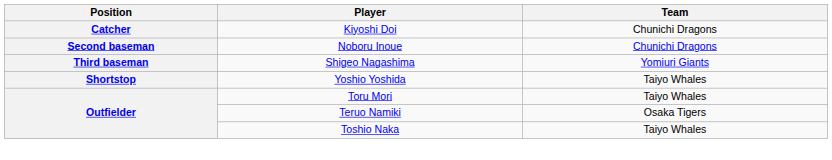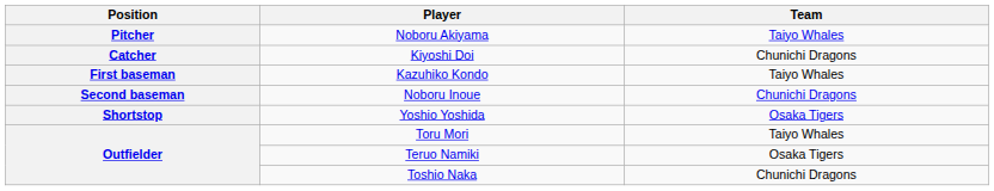+ row: Pitcher | Noboru Akiyama | Taiyo Whales
+ row: First baseman | Kazuhiko Kondo | Taiyo Whales
- row: Third baseman | Shigeo Nagashima | Yomiuri Giants
Yoshio Yoshida | Team: Taiyo Whales -> Osaka Tigers
Toshio Naka | Team: Taiyo Whales -> Chunichi Dragons
